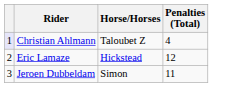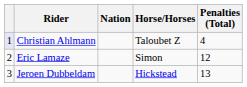+ column: Nation
Eric Lamaze | Horse/Horses: Hickstead -> Simon
Jeroen Dubbeldam | Horse/Horses: Simon -> Hickstead
Jeroen Dubbeldam | Penalties (Total): 11 -> 13
